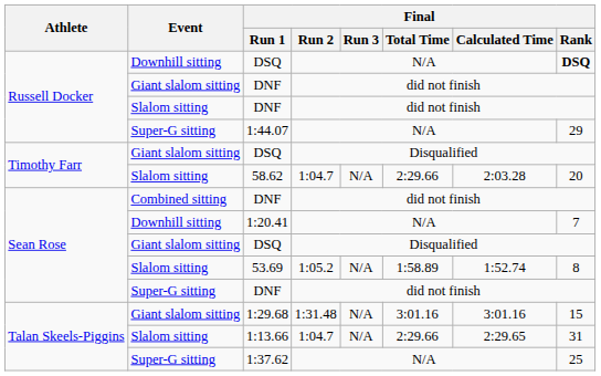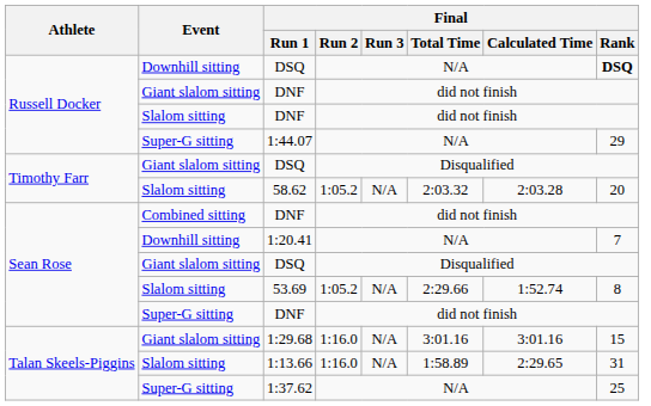58.62 | Final / Run 2: 1:04.7 -> 1:05.2
58.62 | Final / Total Time: 2:29.66 -> 2:03.32
53.69 | Final / Total Time: 1:58.89 -> 2:29.66
1:29.68 | Final / Run 2: 1:31.48 -> 1:16.0
1:13.66 | Final / Run 2: 1:04.7 -> 1:16.0
1:13.66 | Final / Total Time: 2:29.66 -> 1:58.89
